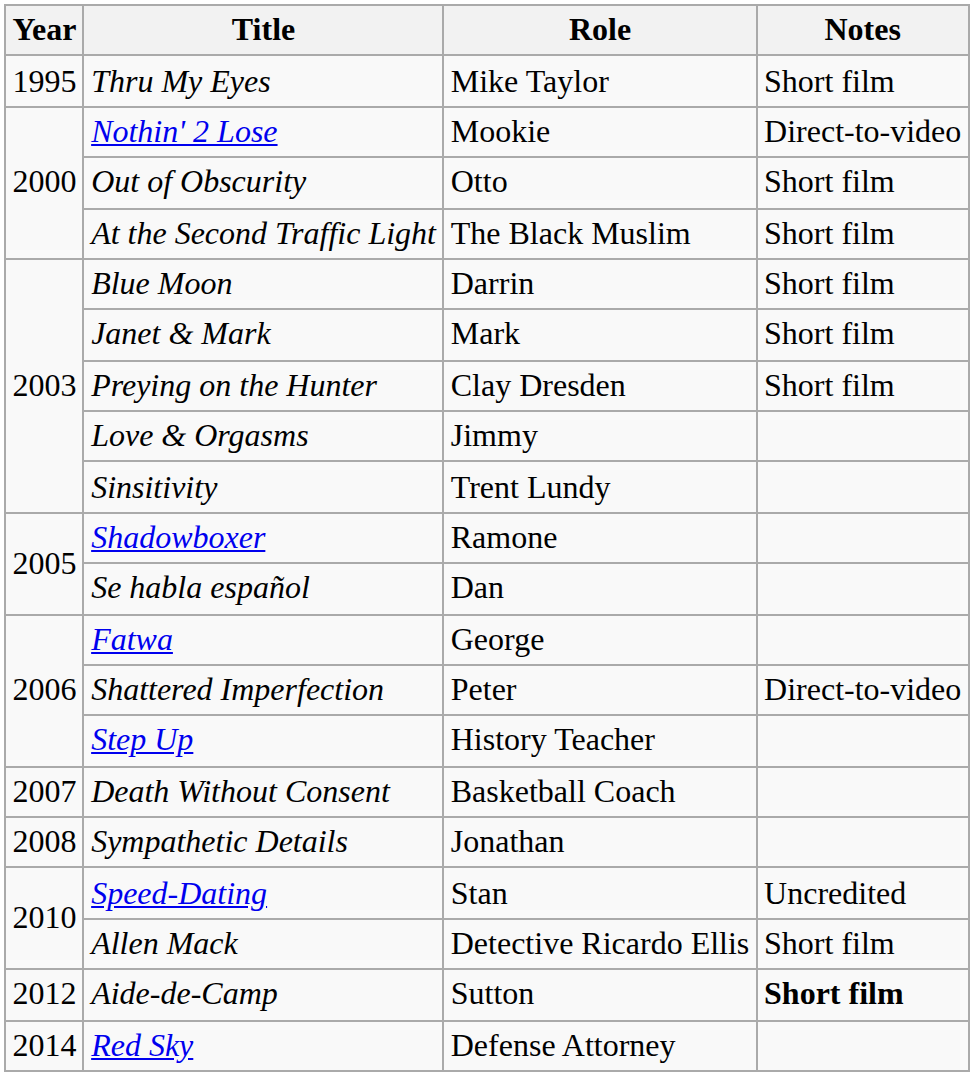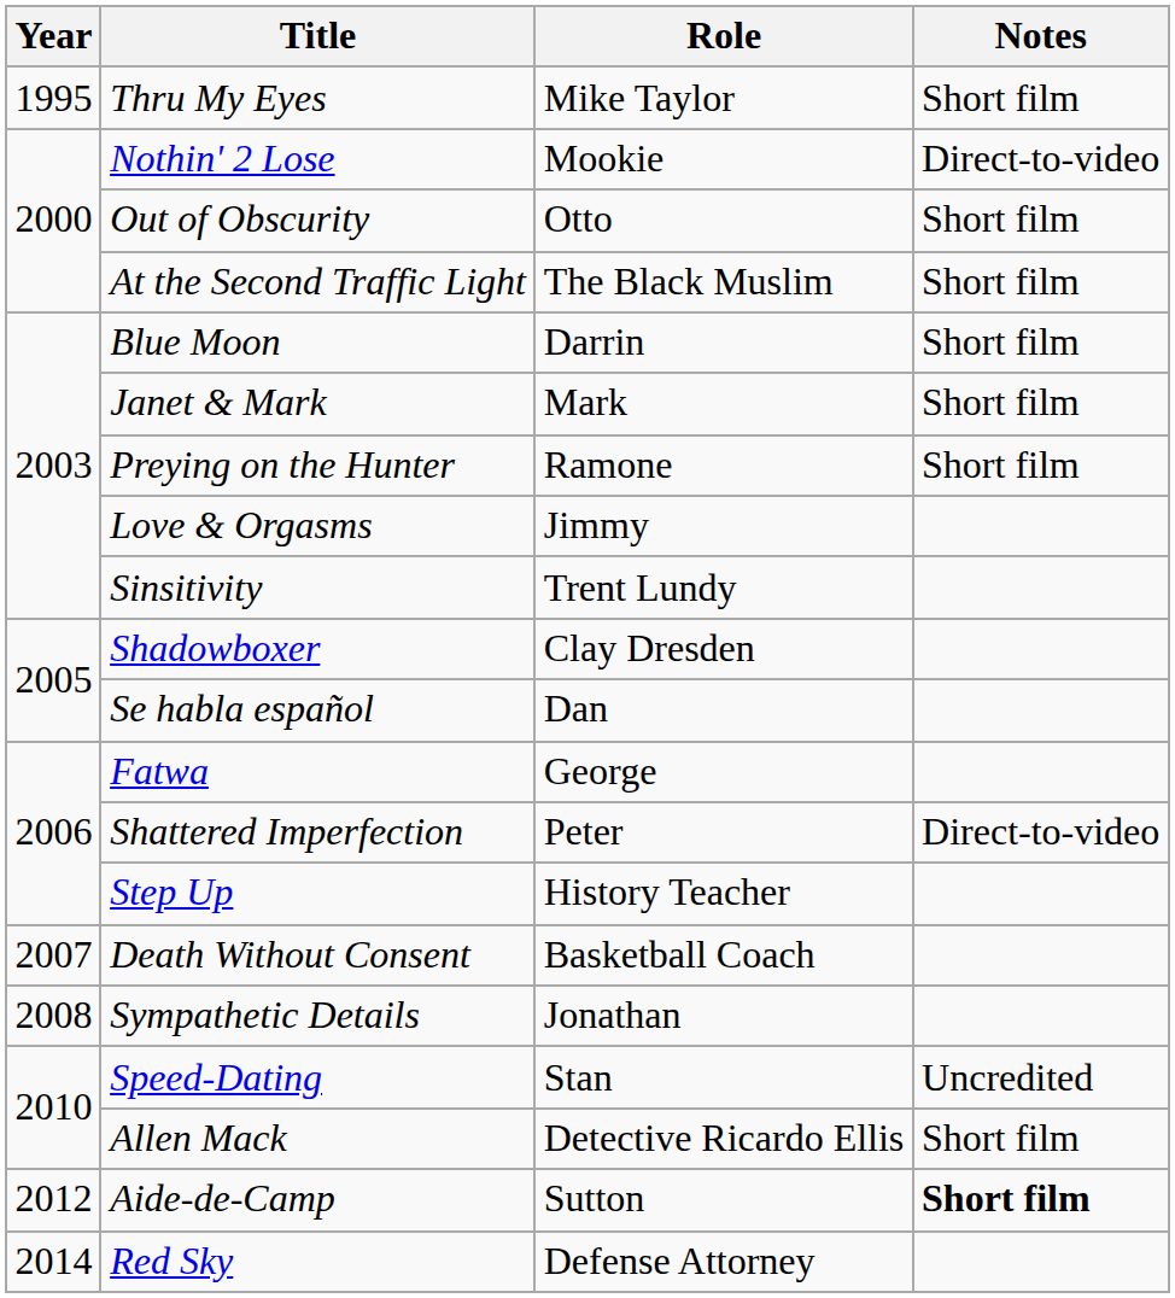Preying on the Hunter | Role: Clay Dresden -> Ramone
Shadowboxer | Role: Ramone -> Clay Dresden
